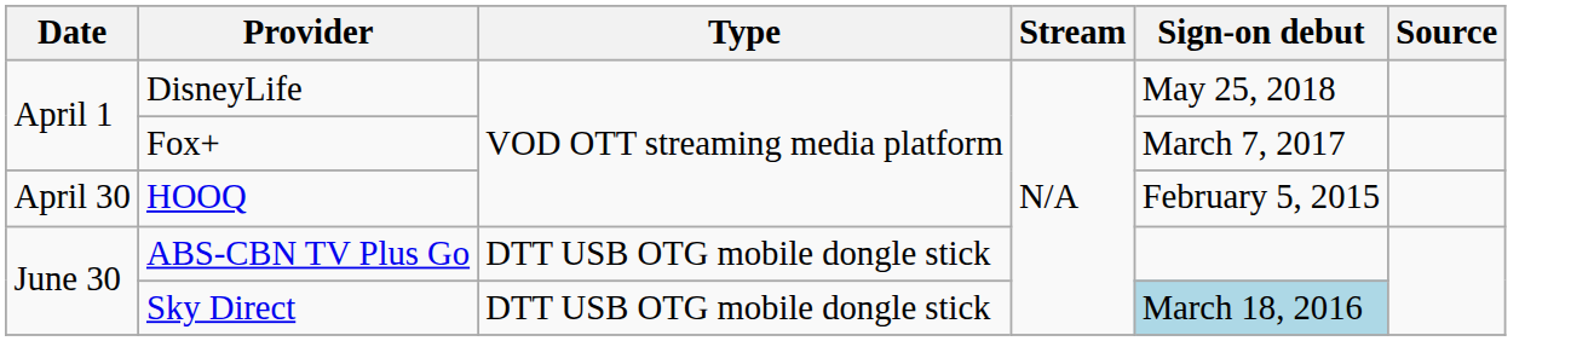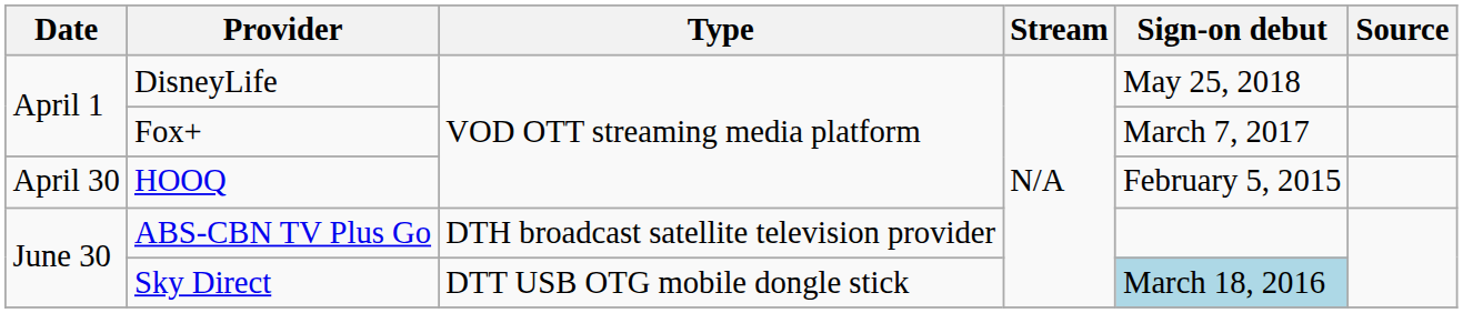ABS-CBN TV Plus Go | Type: DTT USB OTG mobile dongle stick -> DTH broadcast satellite television provider
